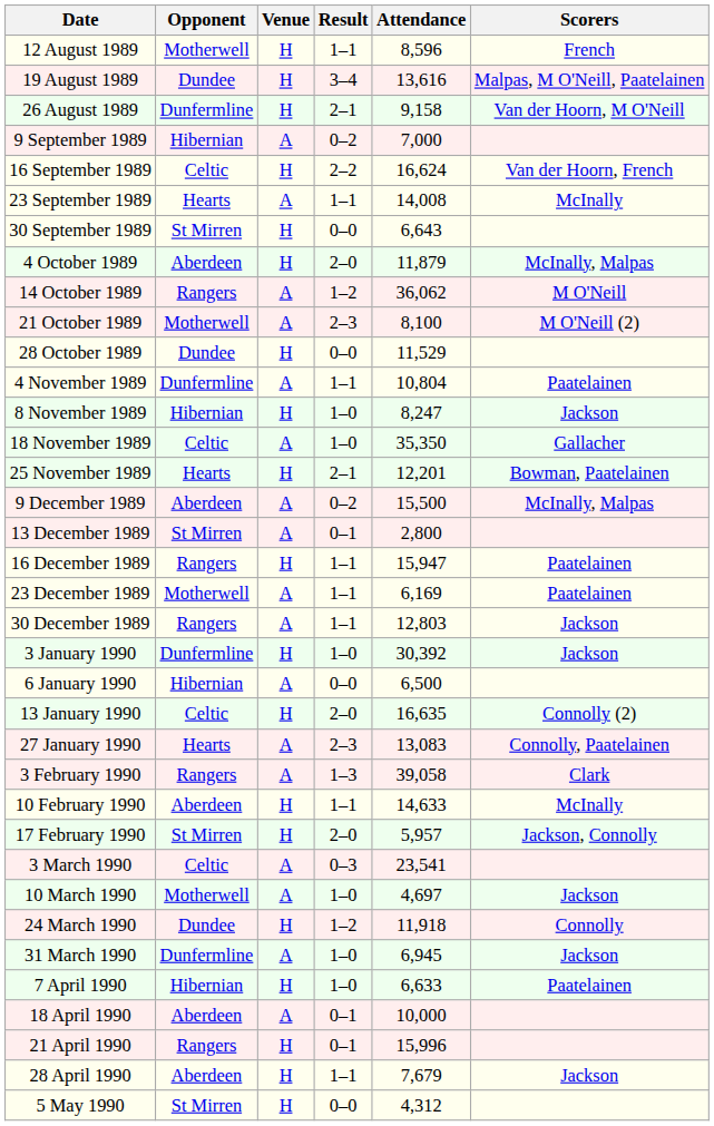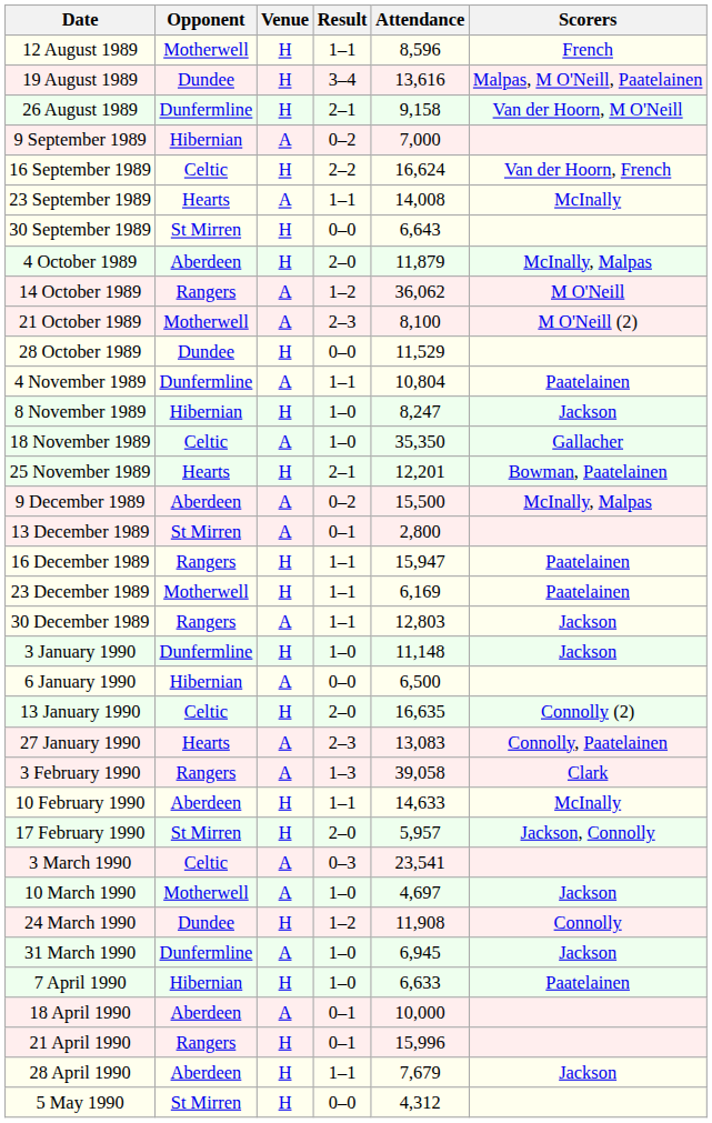23 December 1989 | Venue: A -> H
3 January 1990 | Attendance: 30,392 -> 11,148
24 March 1990 | Attendance: 11,918 -> 11,908
